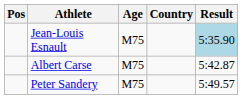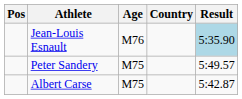Jean-Louis Esnault | Age: M75 -> M76
rows swapped: Albert Carse <-> Peter Sandery
